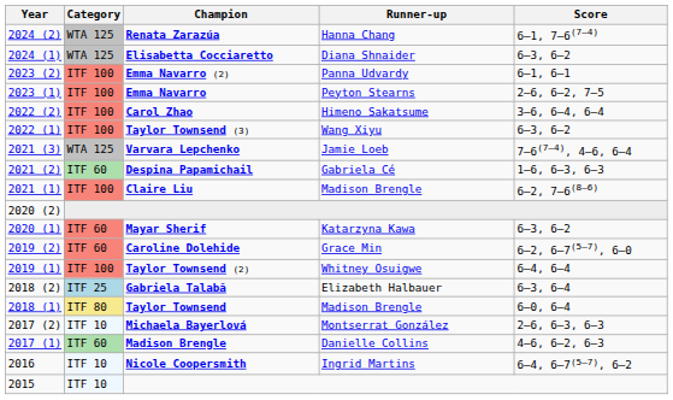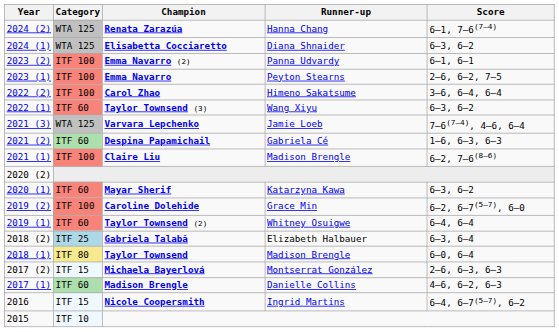Taylor Townsend (3) | Category: ITF 100 -> ITF 60
Caroline Dolehide | Category: ITF 60 -> ITF 100
Taylor Townsend (2) | Category: ITF 100 -> ITF 60
Michaela Bayerlová | Category: ITF 10 -> ITF 15
Nicole Coopersmith | Category: ITF 10 -> ITF 15
